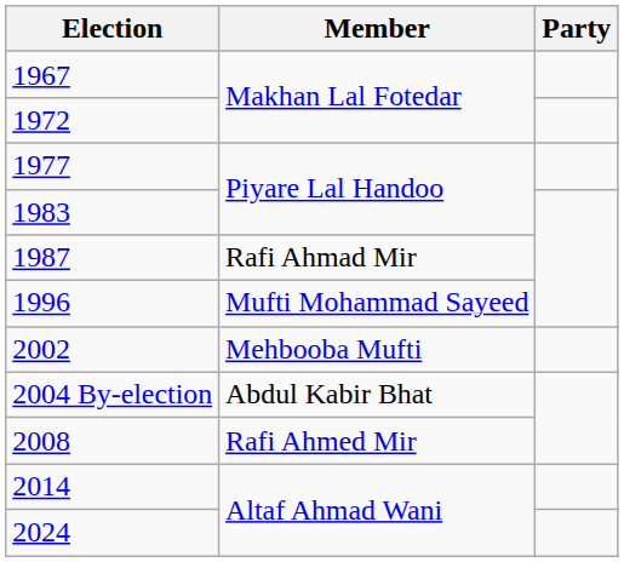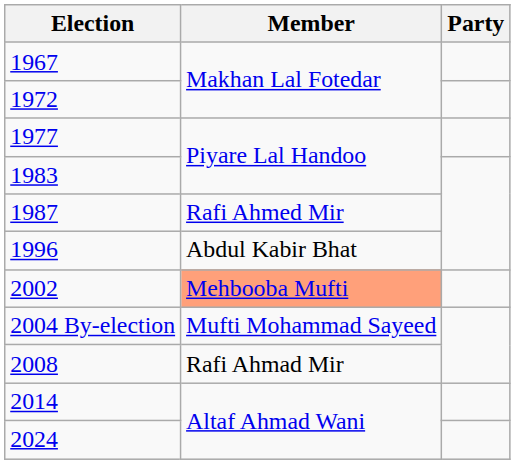1987 | Member: Rafi Ahmad Mir -> Rafi Ahmed Mir
1996 | Member: Mufti Mohammad Sayeed -> Abdul Kabir Bhat
2002 | Member: no background -> lightsalmon background
2004 By-election | Member: Abdul Kabir Bhat -> Mufti Mohammad Sayeed
2008 | Member: Rafi Ahmed Mir -> Rafi Ahmad Mir
